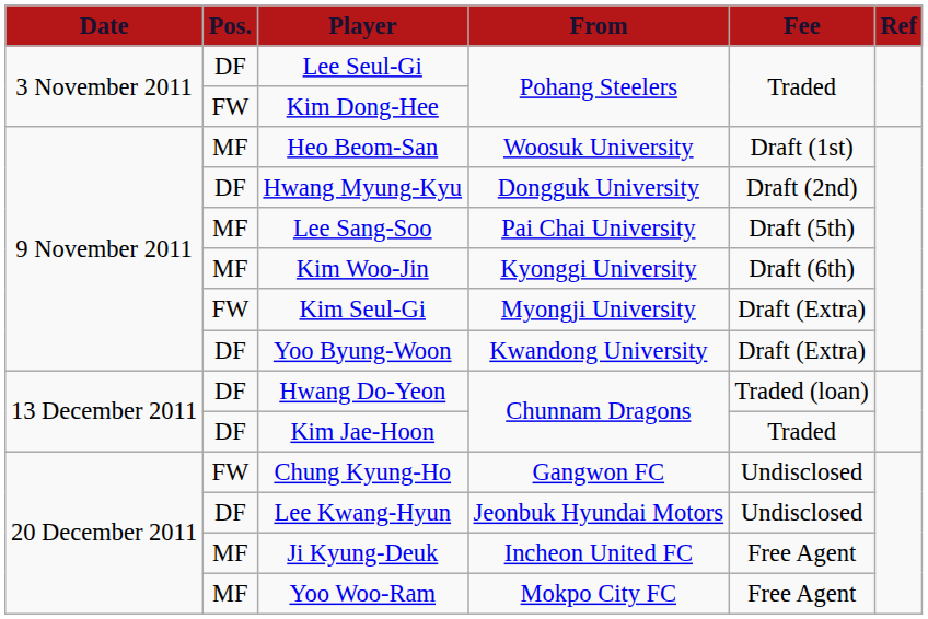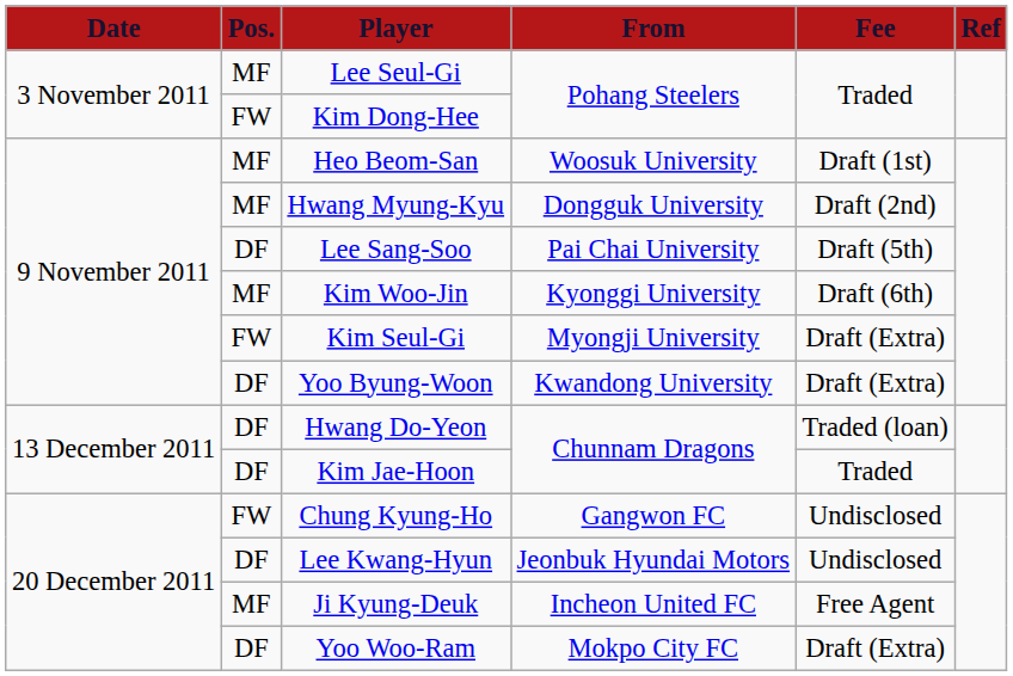Lee Seul-Gi | Pos.: DF -> MF
Hwang Myung-Kyu | Pos.: DF -> MF
Lee Sang-Soo | Pos.: MF -> DF
Yoo Woo-Ram | Pos.: MF -> DF
Yoo Woo-Ram | Fee: Free Agent -> Draft (Extra)
